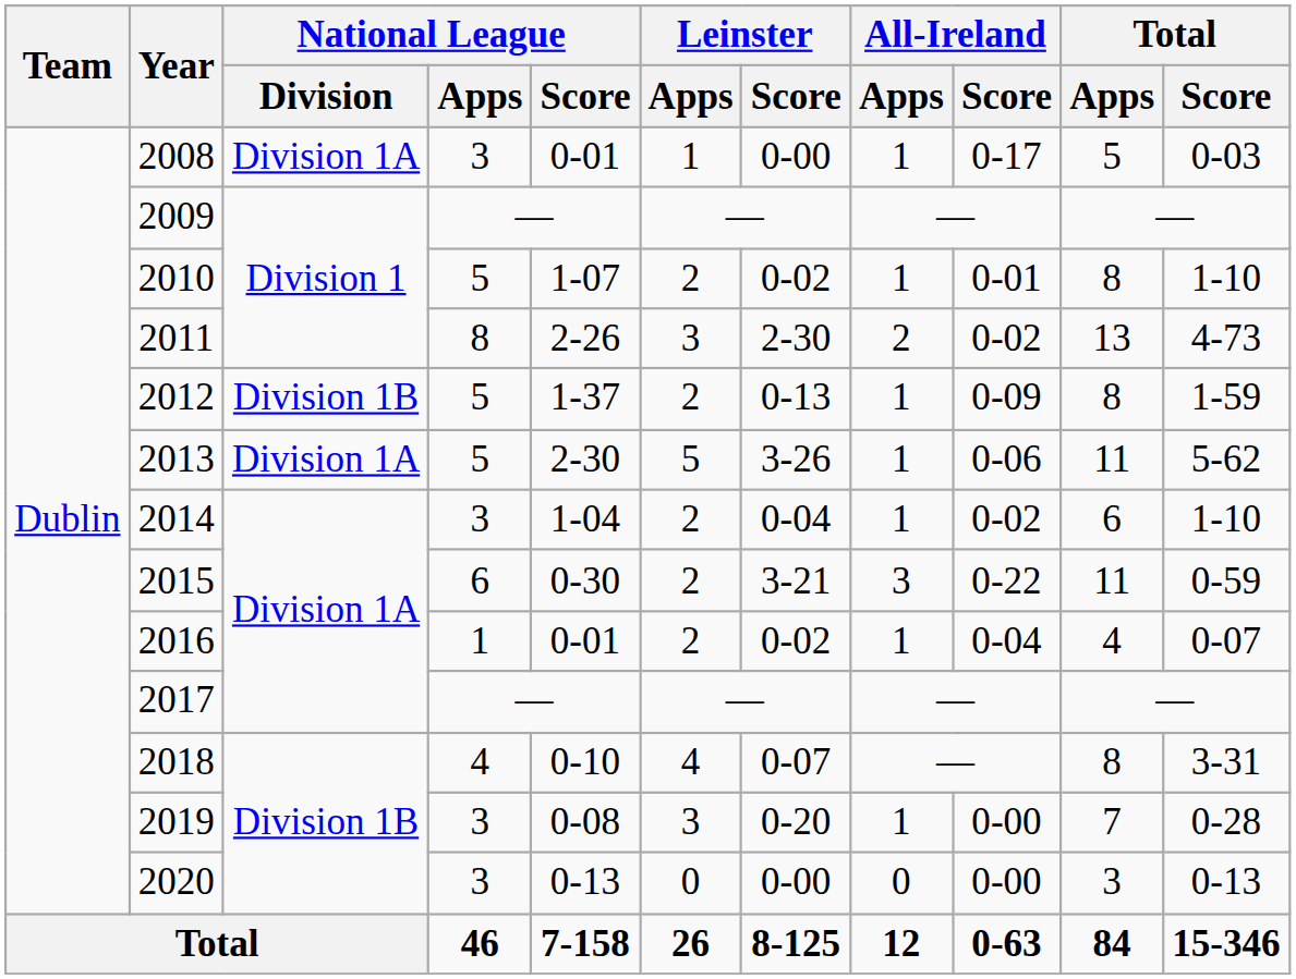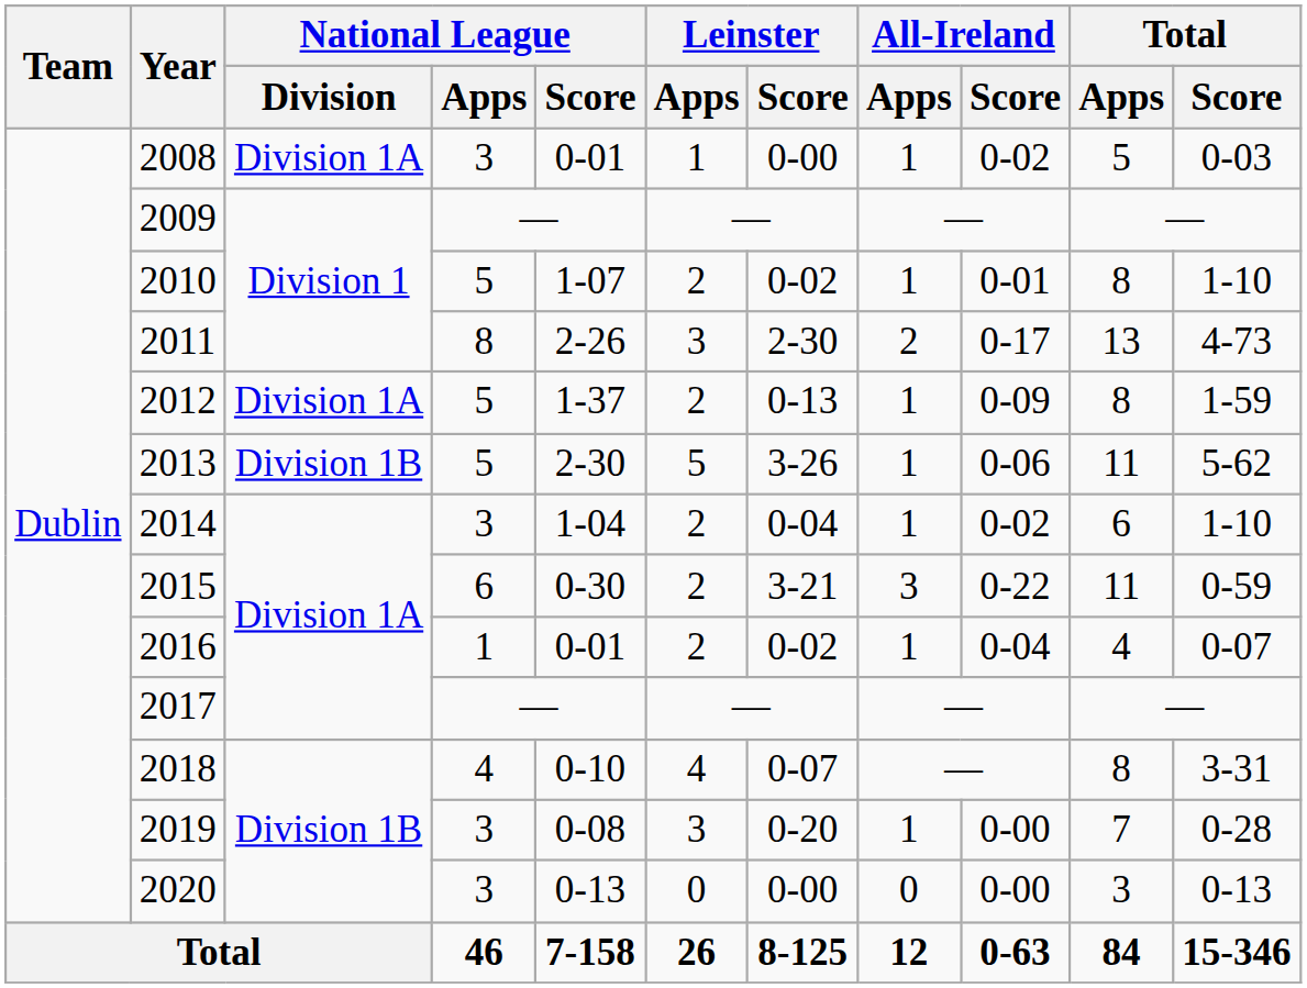2008 | All-Ireland / Score: 0-17 -> 0-02
2011 | All-Ireland / Score: 0-02 -> 0-17
2012 | National League / Division: Division 1B -> Division 1A
2013 | National League / Division: Division 1A -> Division 1B
